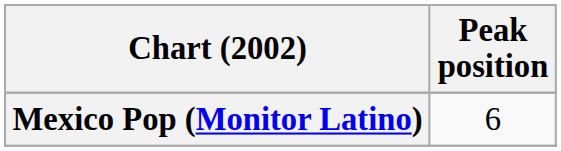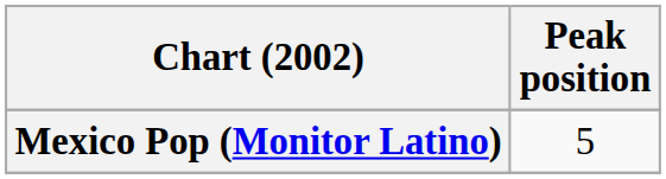Mexico Pop (Monitor Latino) | Peak position: 6 -> 5
